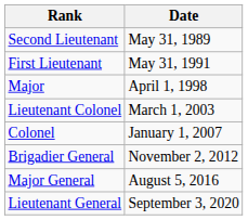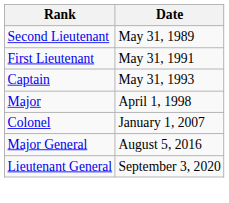+ row: Captain | May 31, 1993
- row: Lieutenant Colonel | March 1, 2003
- row: Brigadier General | November 2, 2012
